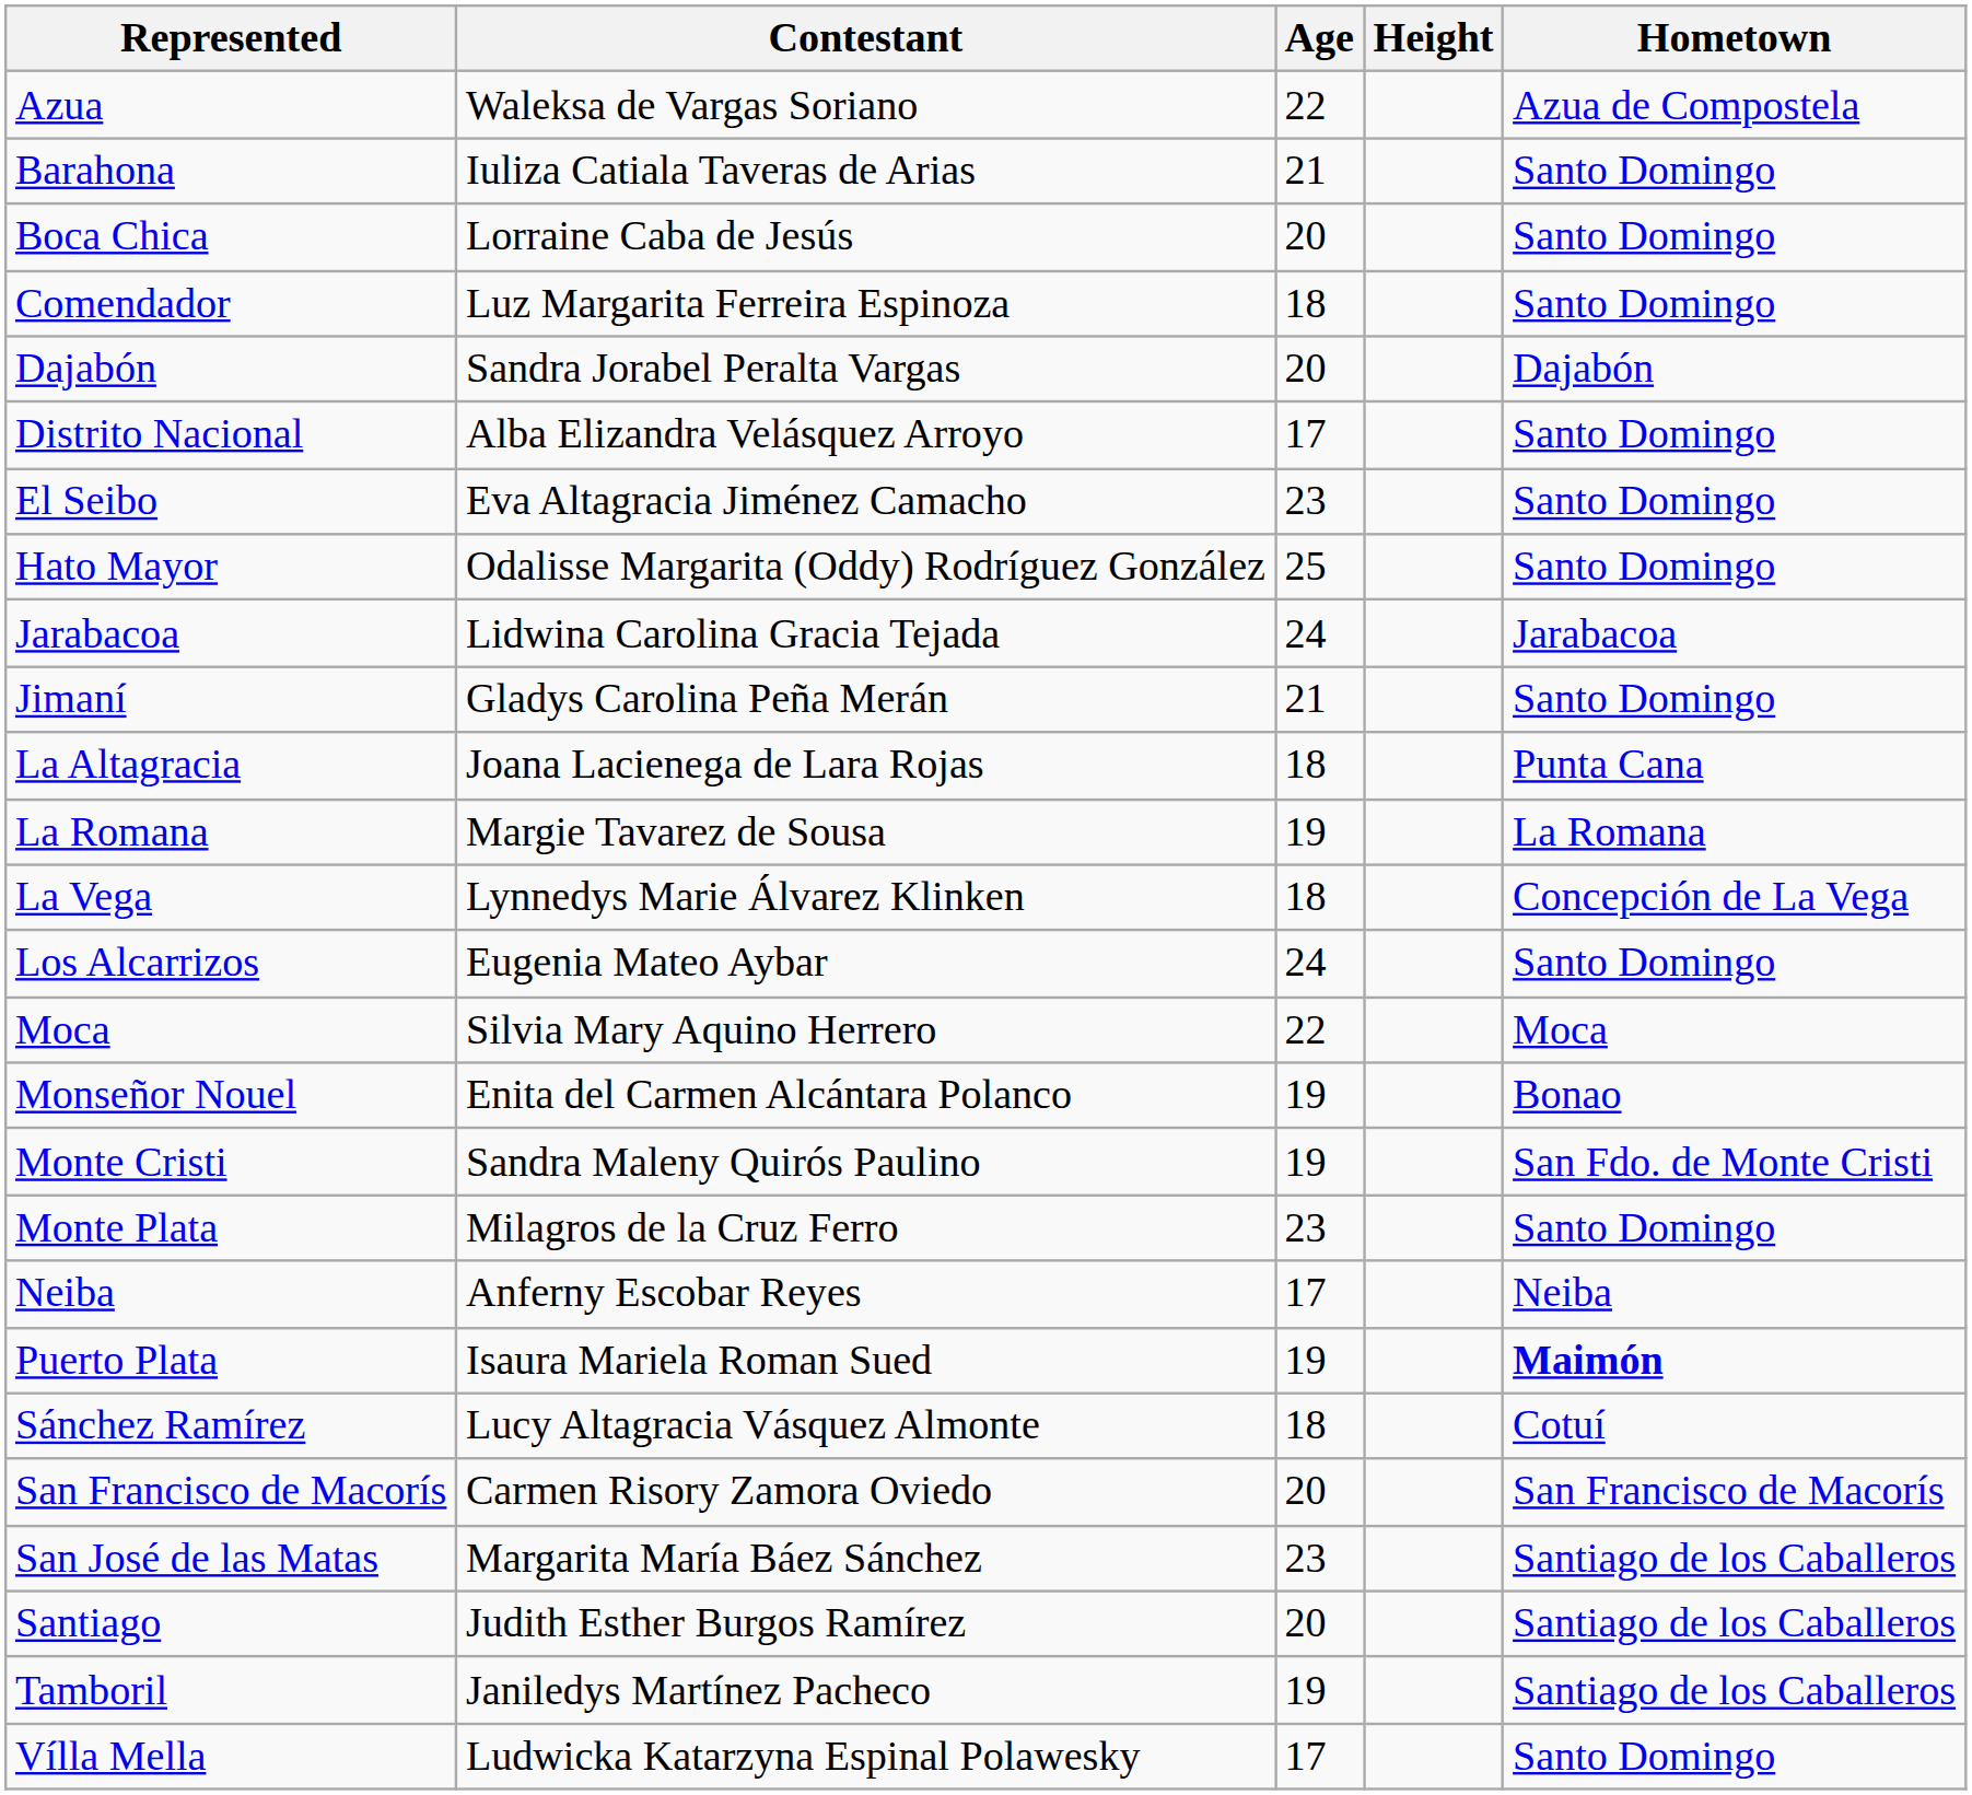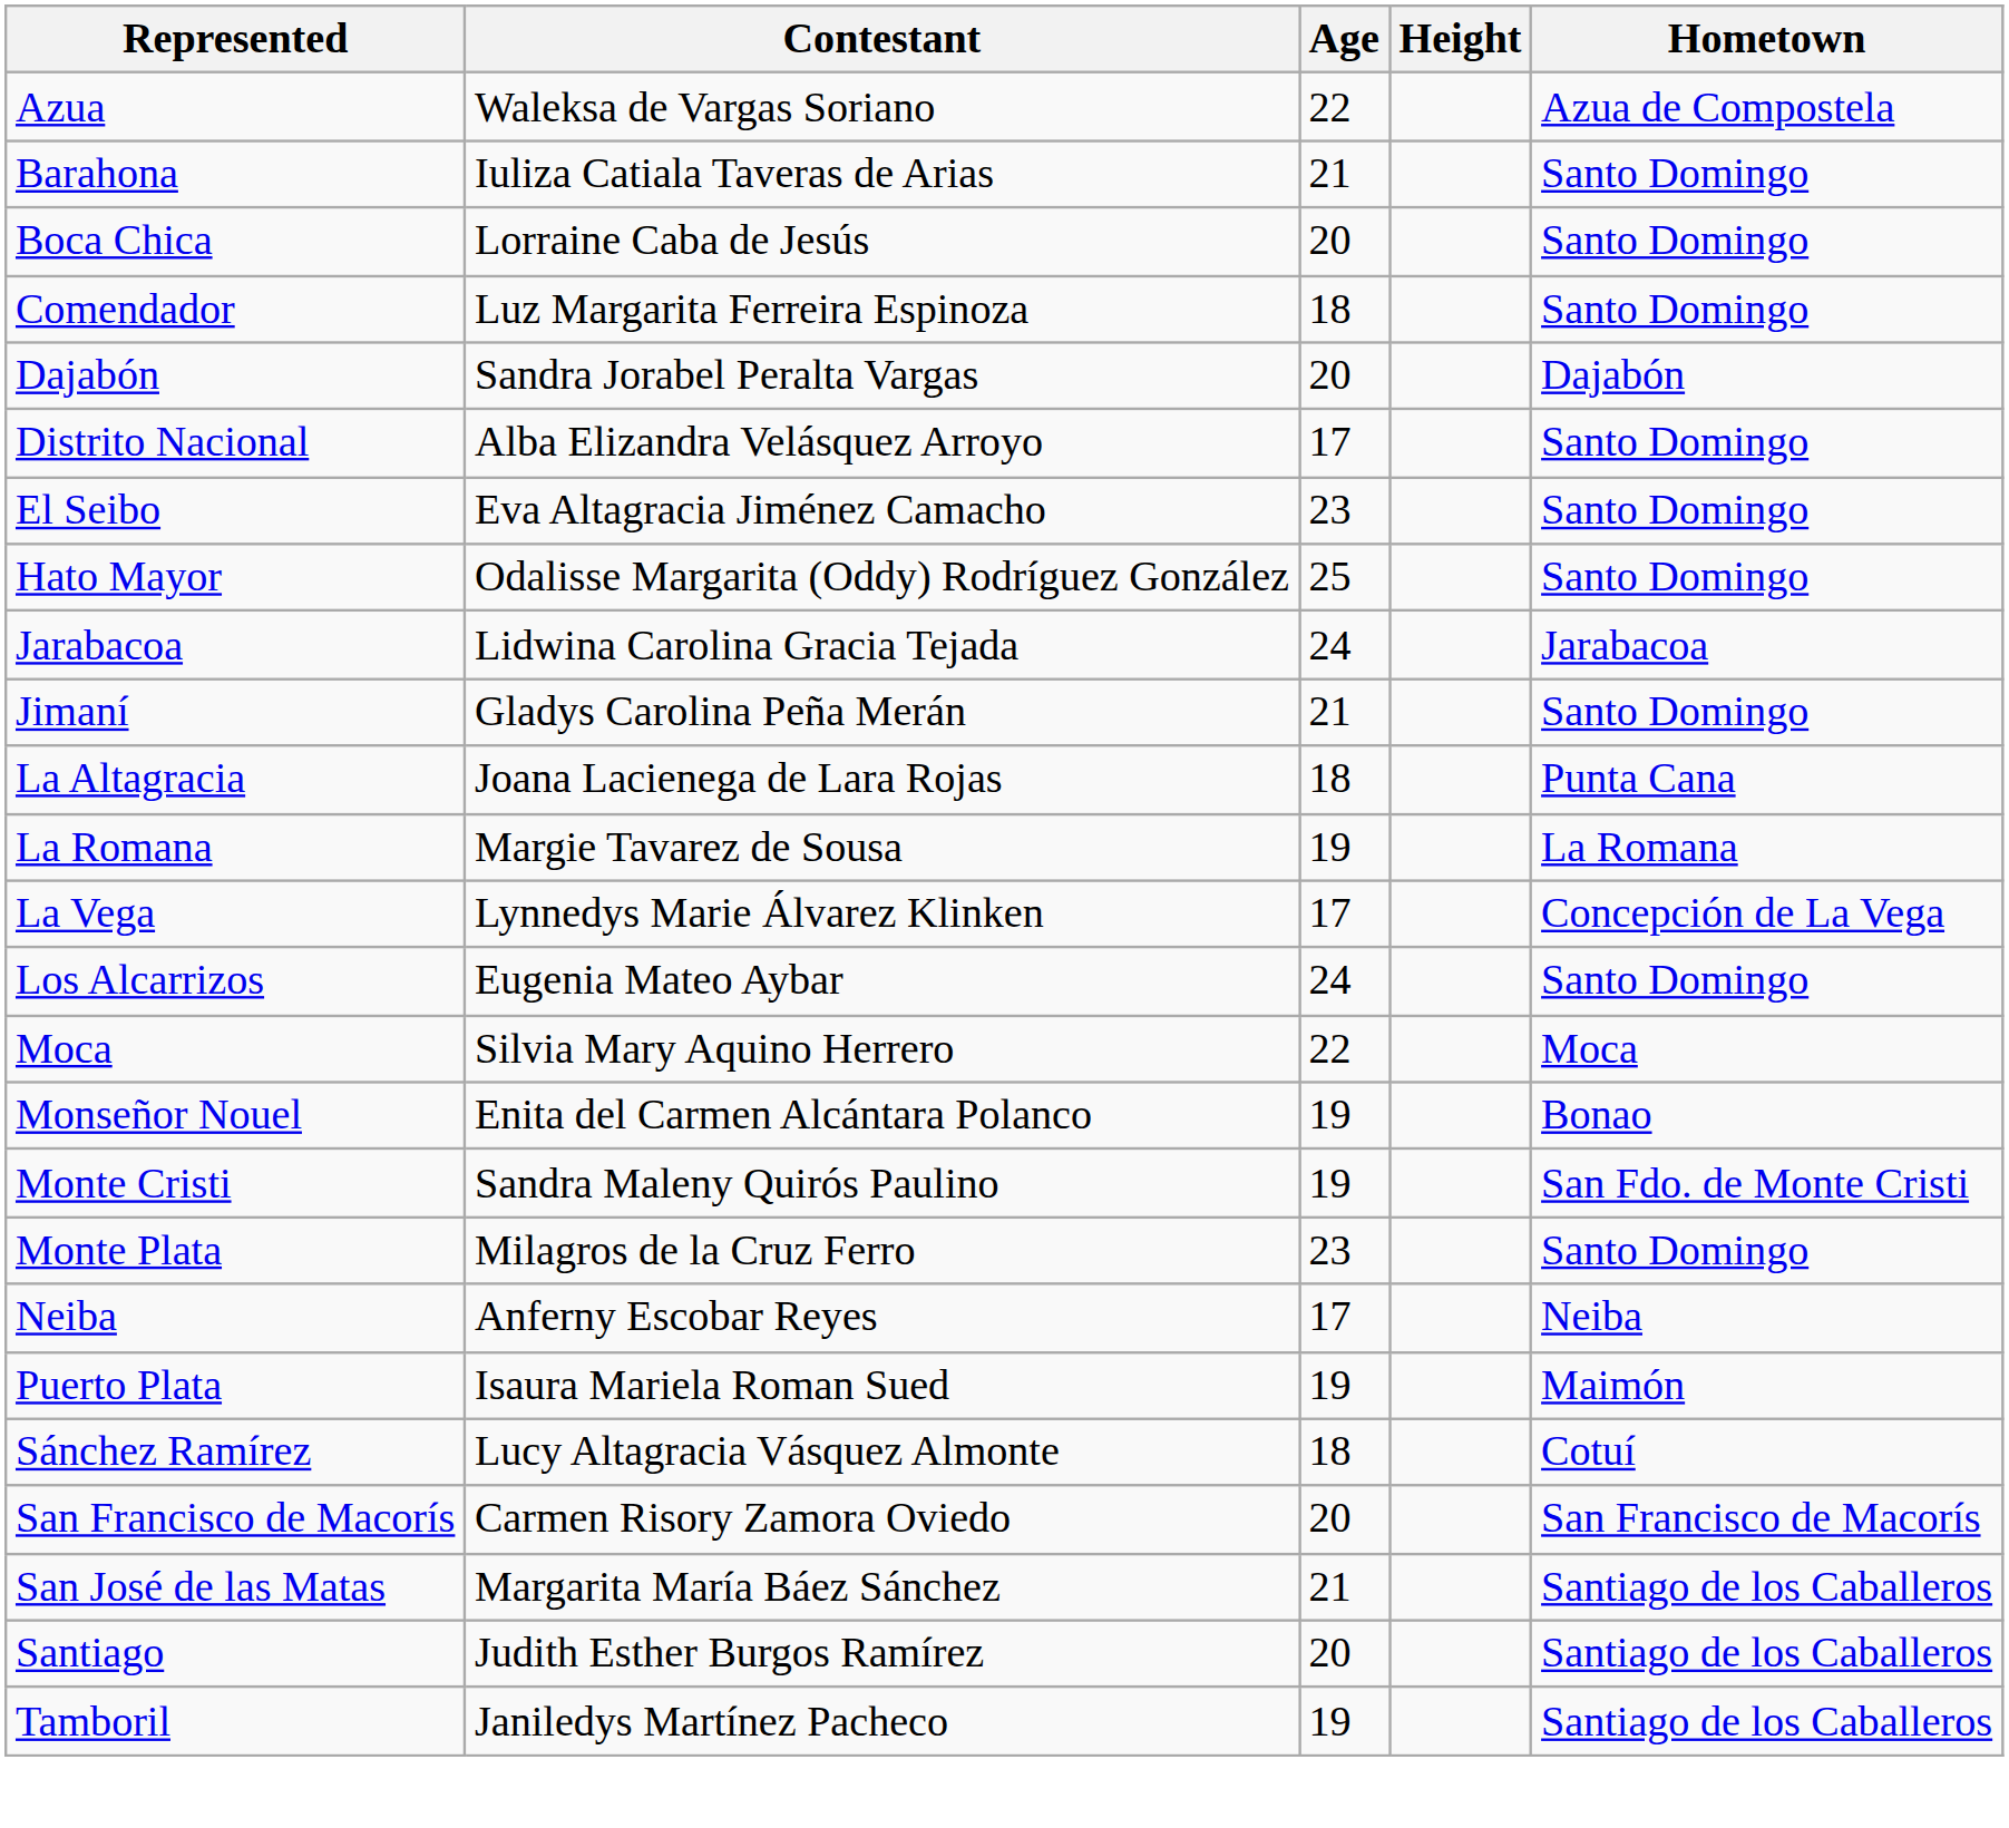La Vega | Age: 18 -> 17
Puerto Plata | Hometown: bold -> normal
San José de las Matas | Age: 23 -> 21
- row: Vílla Mella | Ludwicka Katarzyna Espinal Polawesky | 17 | Santo Domingo
